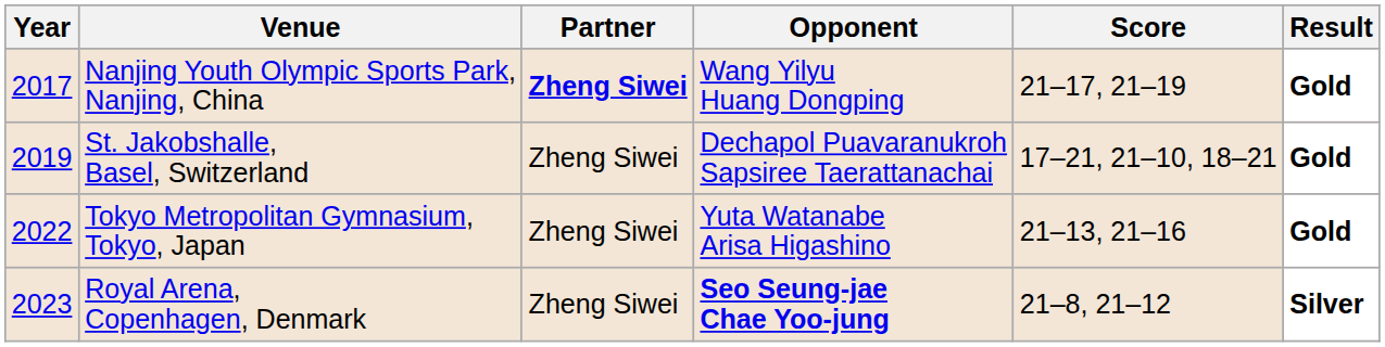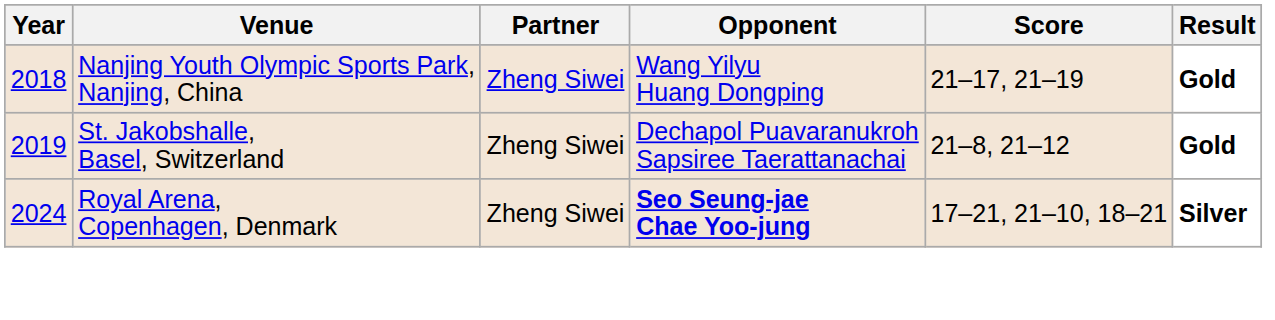Nanjing Youth Olympic Sports Park, Nanjing, China | Year: 2017 -> 2018
Nanjing Youth Olympic Sports Park, Nanjing, China | Partner: bold -> normal
St. Jakobshalle, Basel, Switzerland | Score: 17–21, 21–10, 18–21 -> 21–8, 21–12
- row: 2022 | Tokyo Metropolitan Gymnasium, Tokyo, Japan | Zheng Siwei | Yuta Watanabe Arisa Higashino | 21–13, 21–16 | Gold
Royal Arena, Copenhagen, Denmark | Year: 2023 -> 2024
Royal Arena, Copenhagen, Denmark | Score: 21–8, 21–12 -> 17–21, 21–10, 18–21
